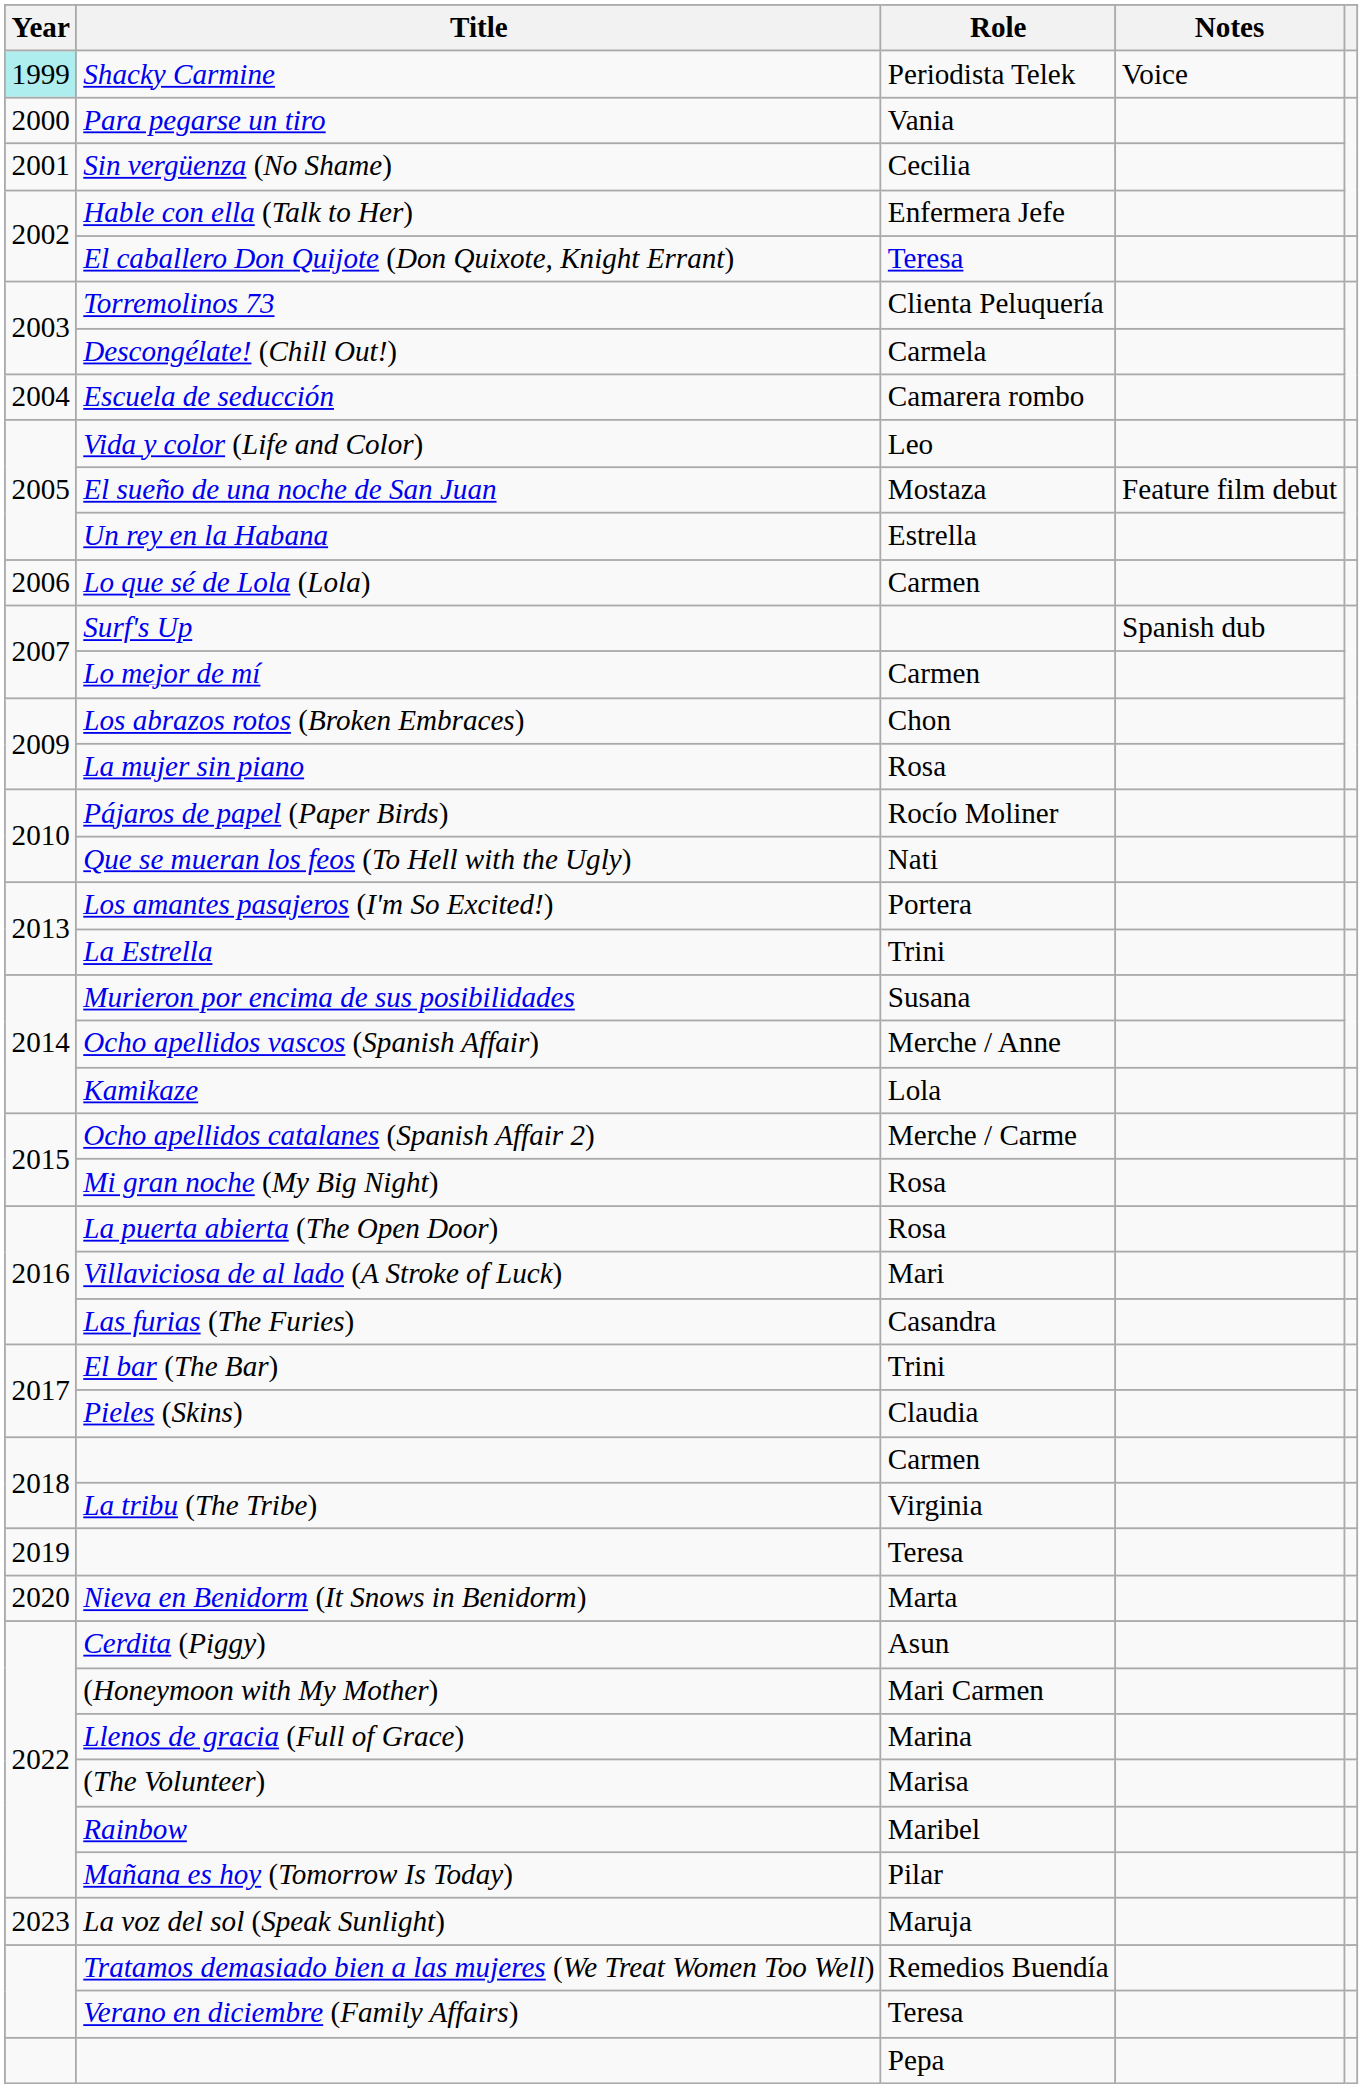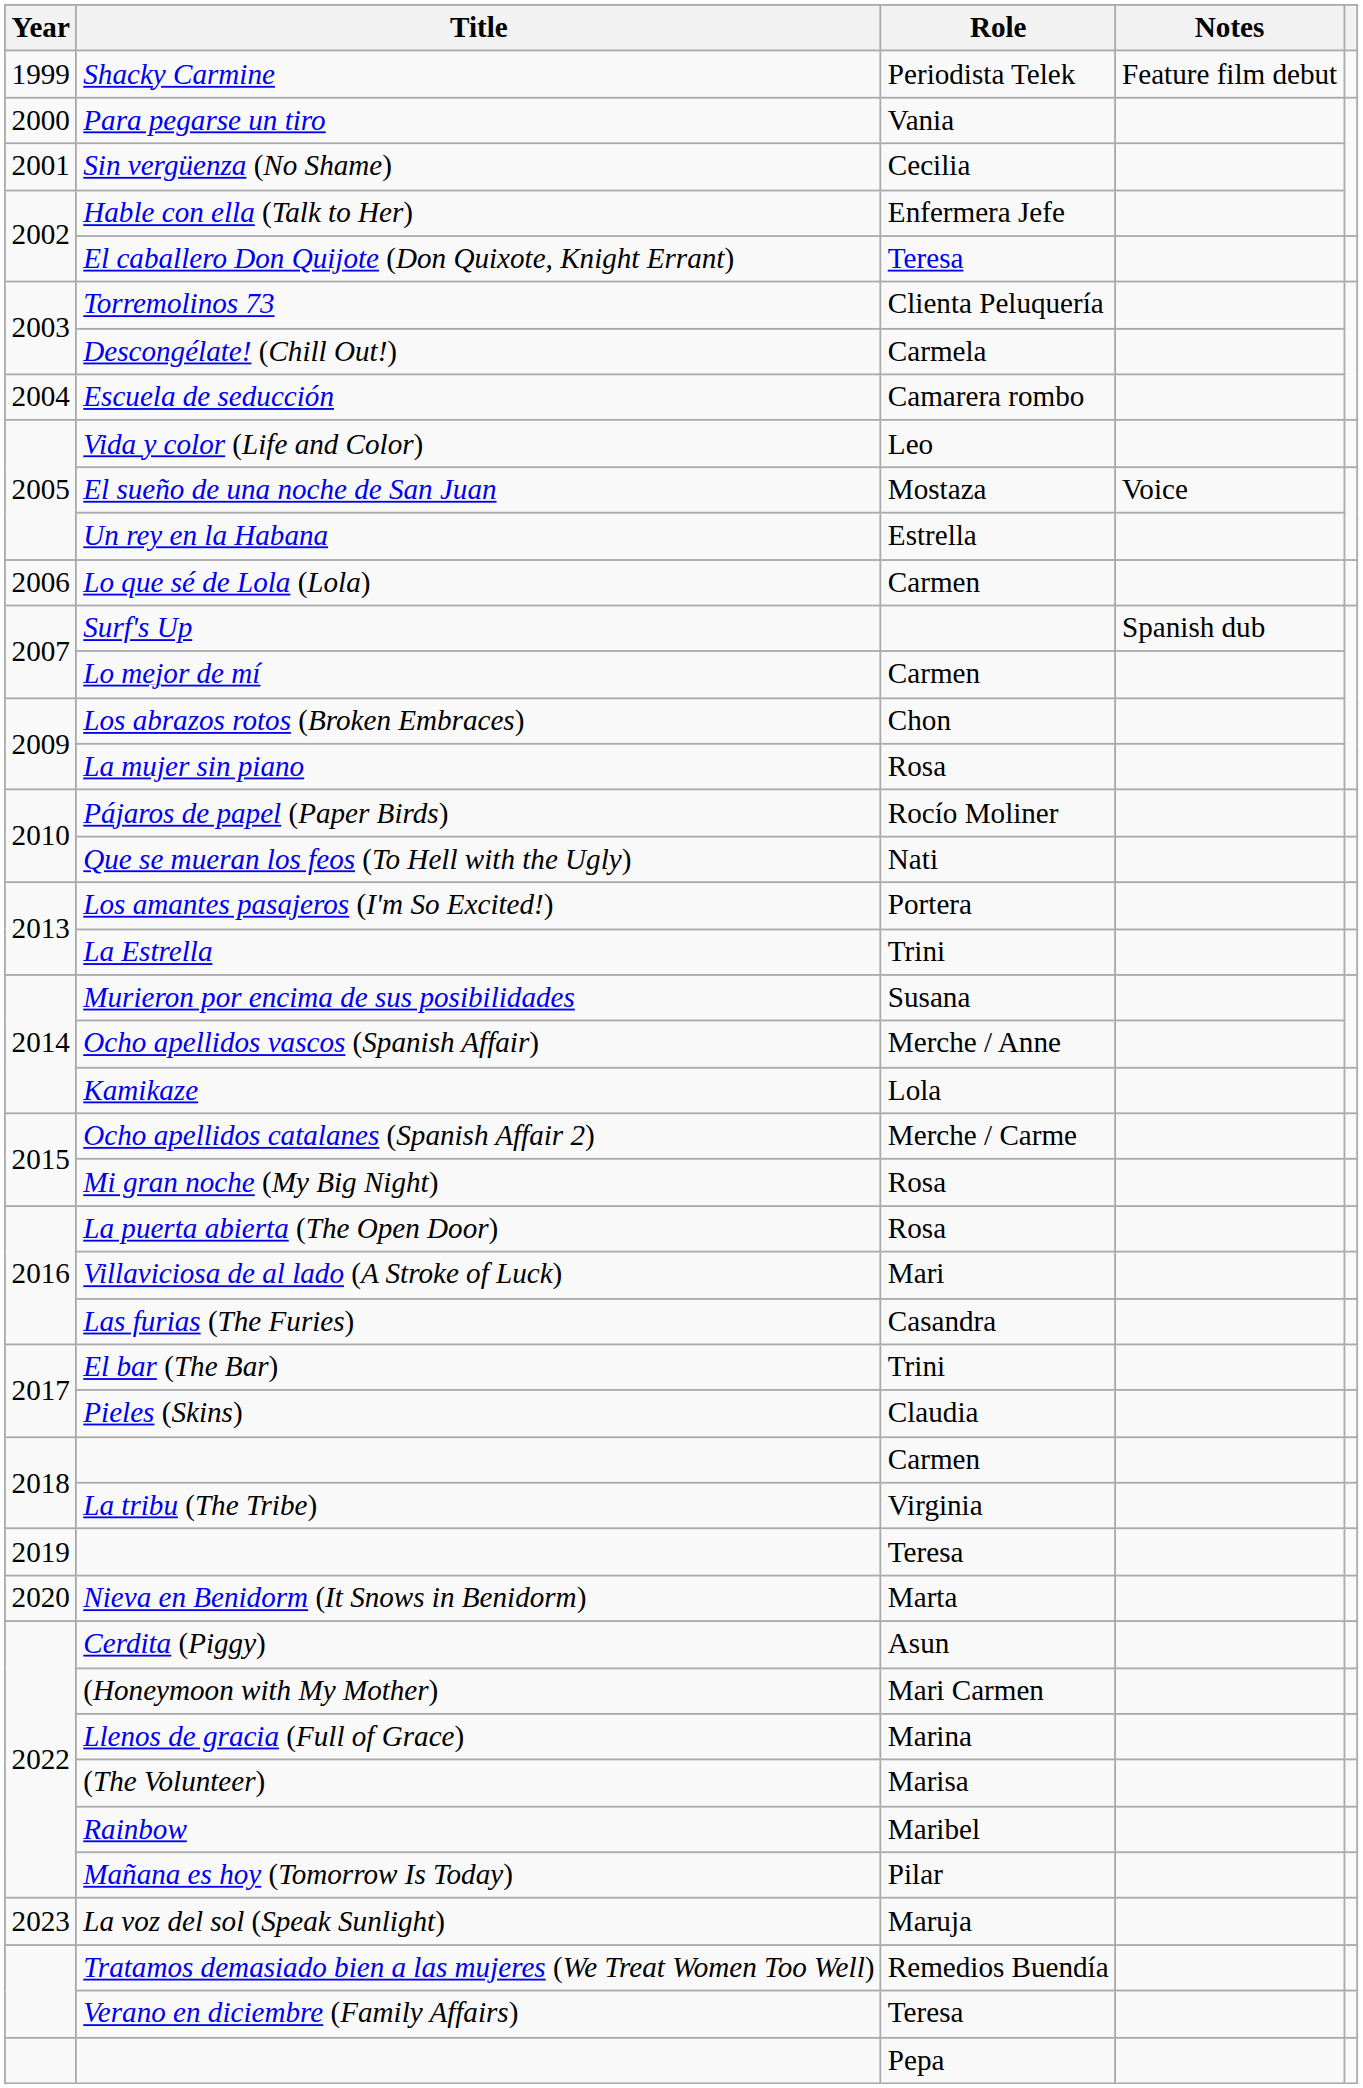Shacky Carmine | Year: paleturquoise background -> no background
Shacky Carmine | Notes: Voice -> Feature film debut
El sueño de una noche de San Juan | Notes: Feature film debut -> Voice
